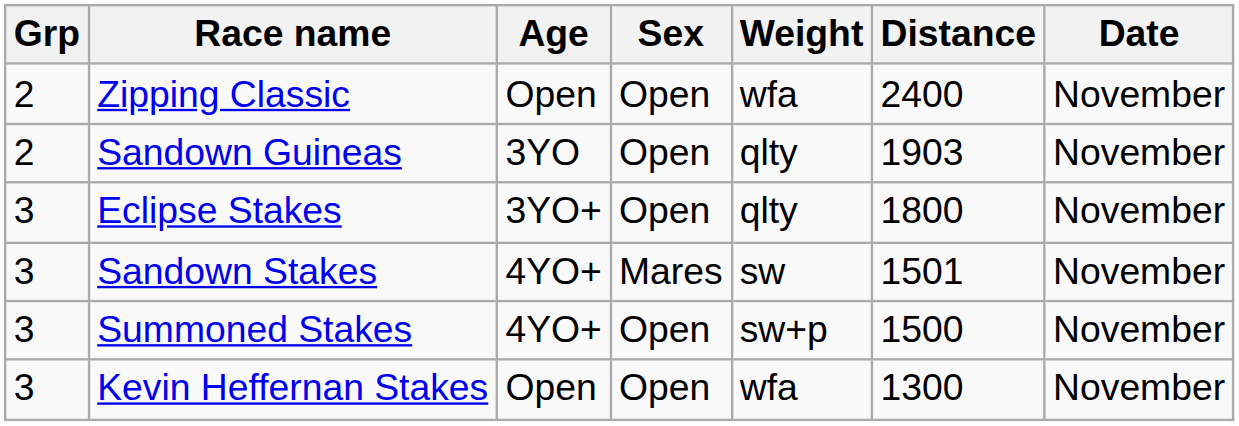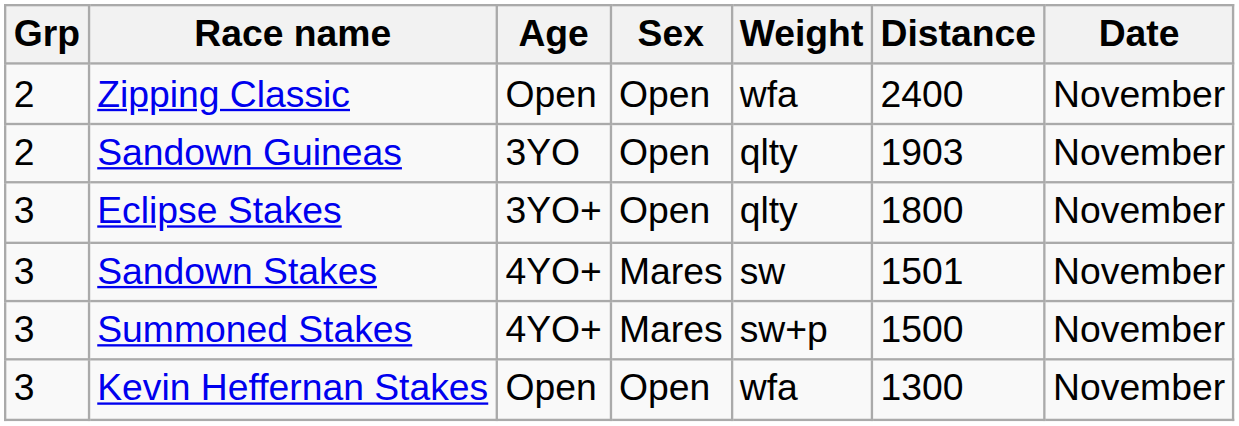Summoned Stakes | Sex: Open -> Mares
